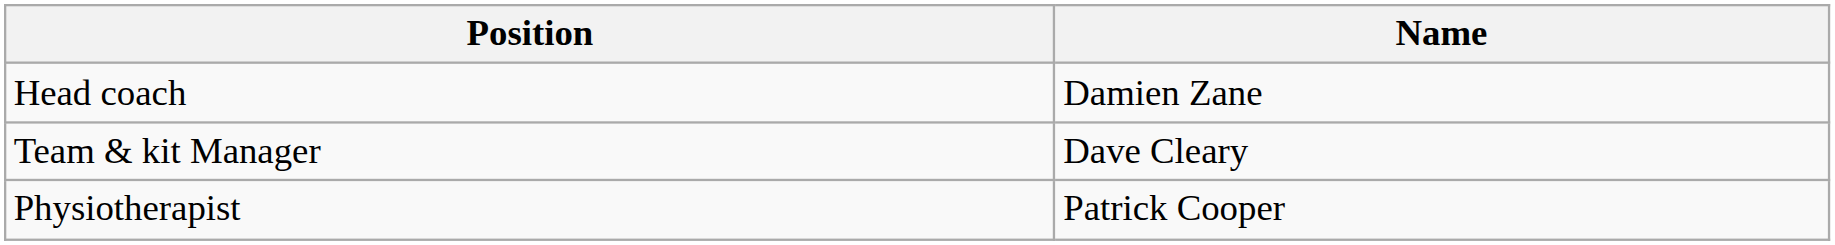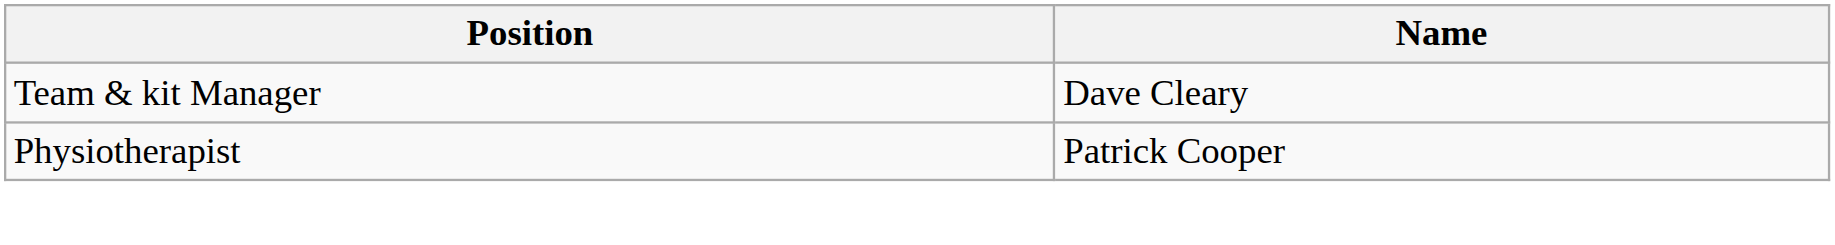- row: Head coach | Damien Zane
